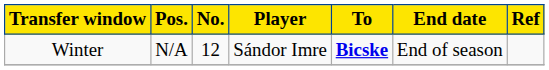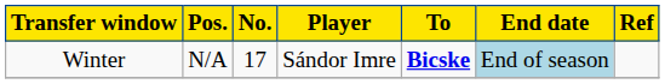Winter | No.: 12 -> 17
Winter | End date: no background -> lightblue background
